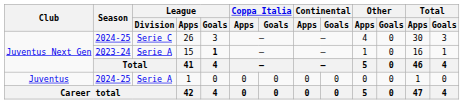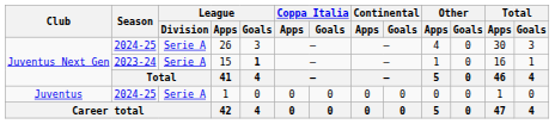26 | League / Division: Serie C -> Serie A
